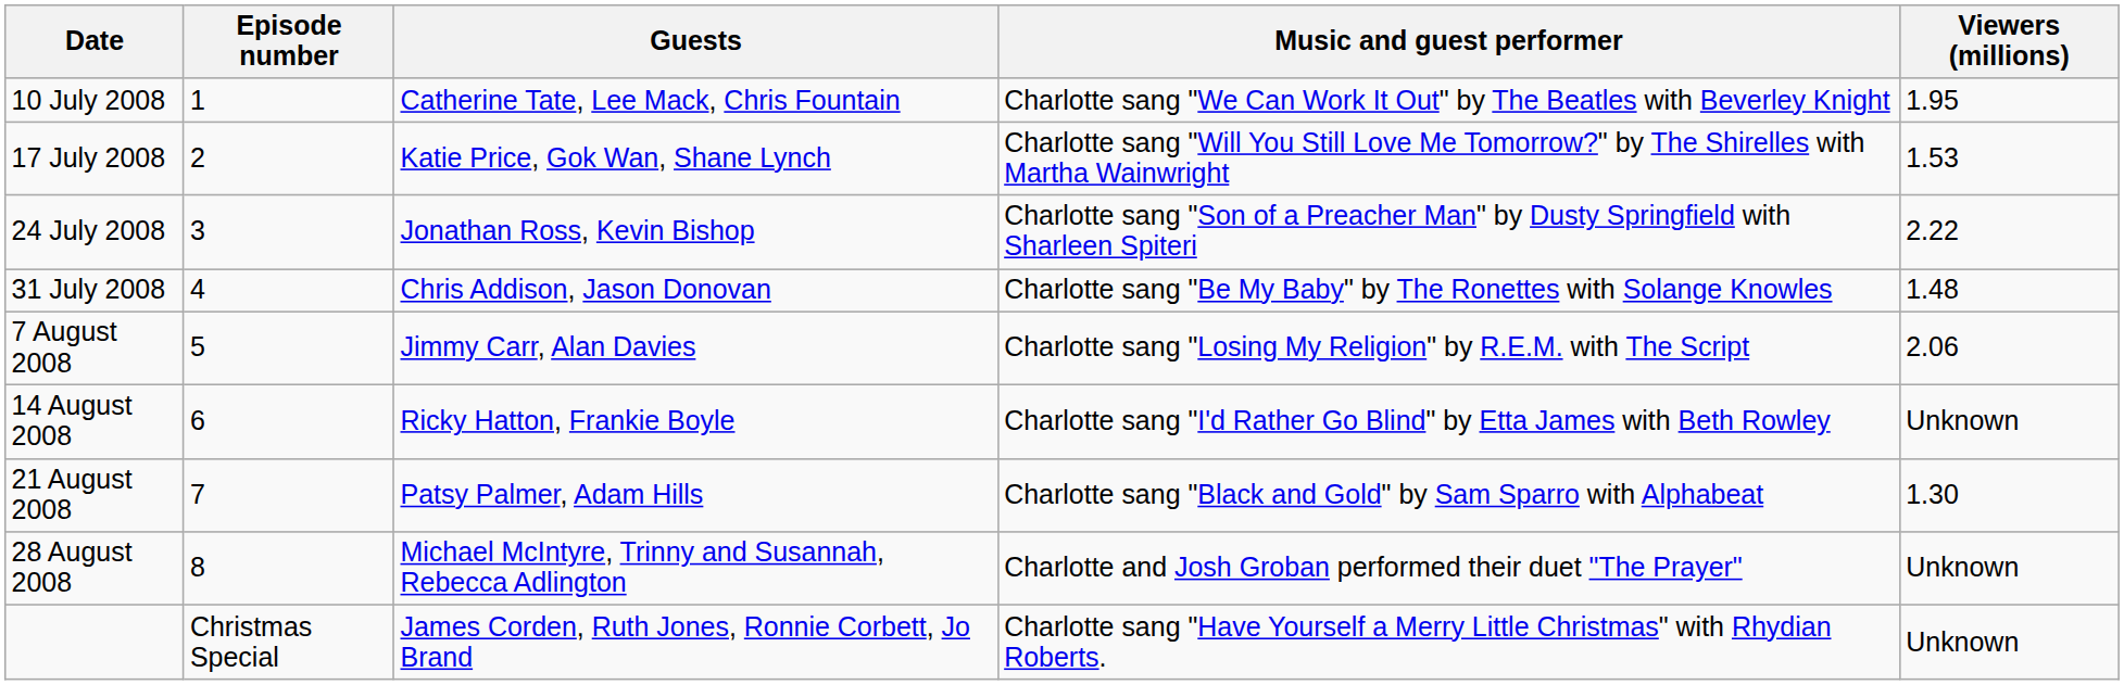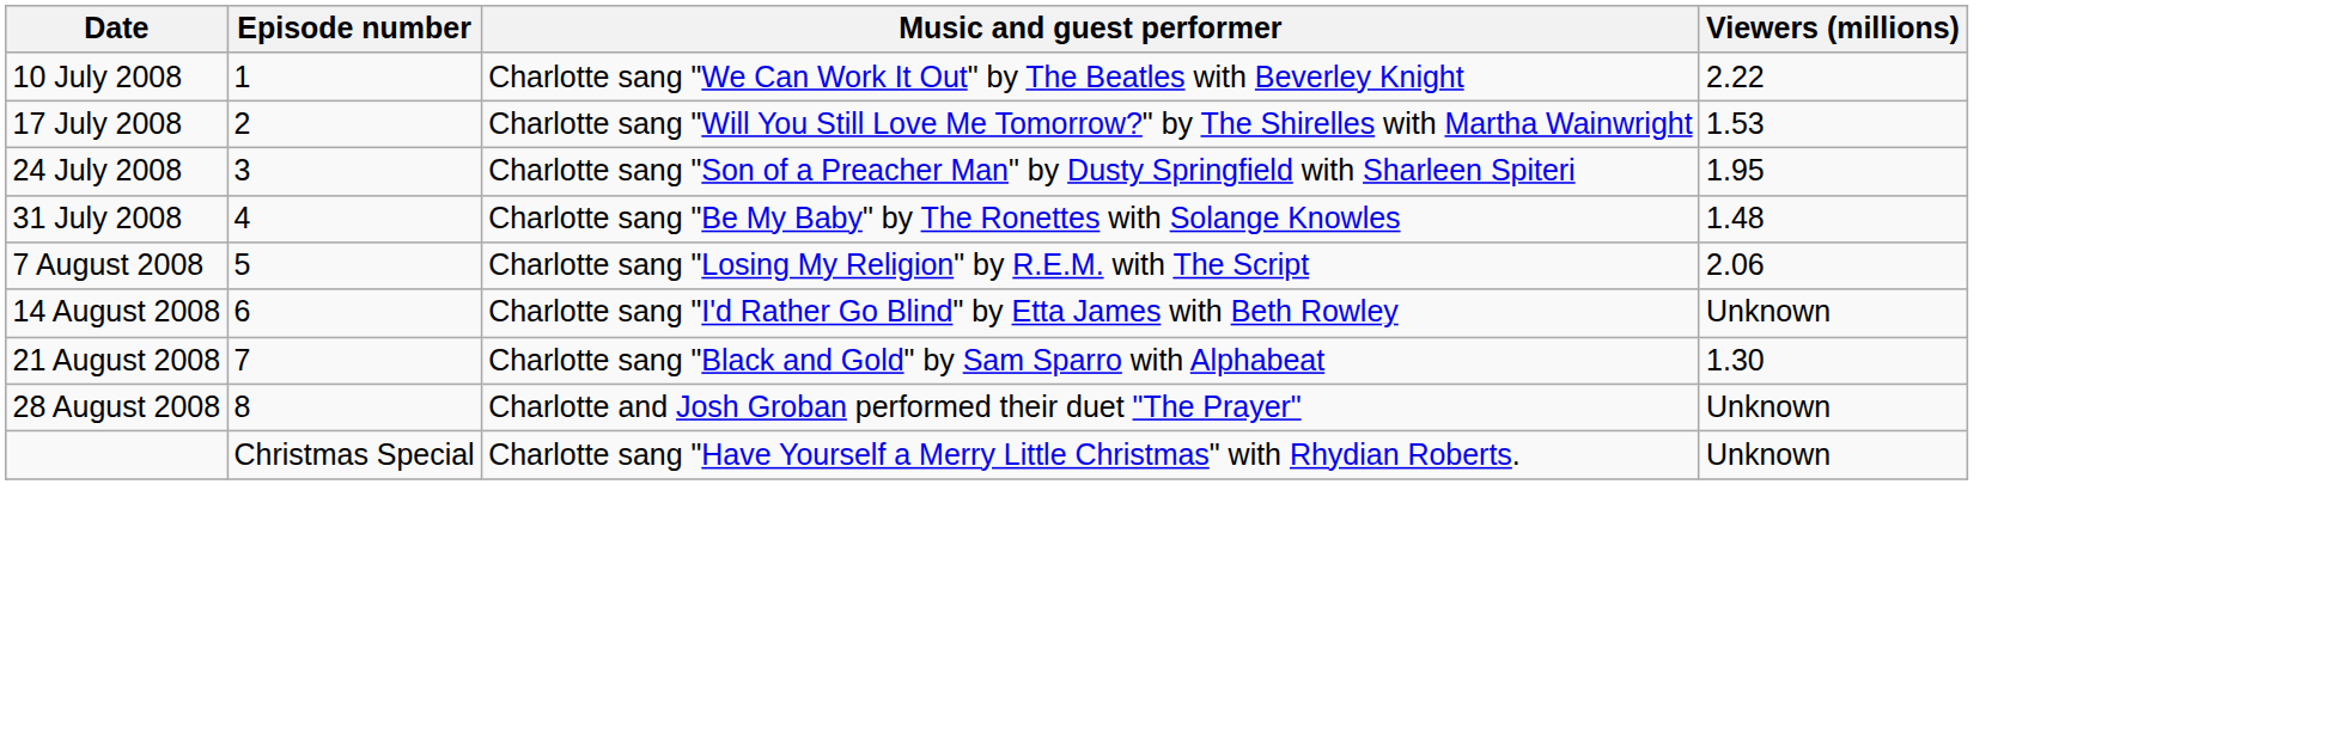- column: Guests | Catherine Tate, Lee Mack, Chris Fountain | Katie Price, Gok Wan, Shane Lynch | Jonathan Ross, Kevin Bishop | Chris Addison, Jason Donovan | Jimmy Carr, Alan Davies | Ricky Hatton, Frankie Boyle | Patsy Palmer, Adam Hills | Michael McIntyre, Trinny and Susannah, Rebecca Adlington | James Corden, Ruth Jones, Ronnie Corbett, Jo Brand
10 July 2008 | Viewers (millions): 1.95 -> 2.22
24 July 2008 | Viewers (millions): 2.22 -> 1.95
